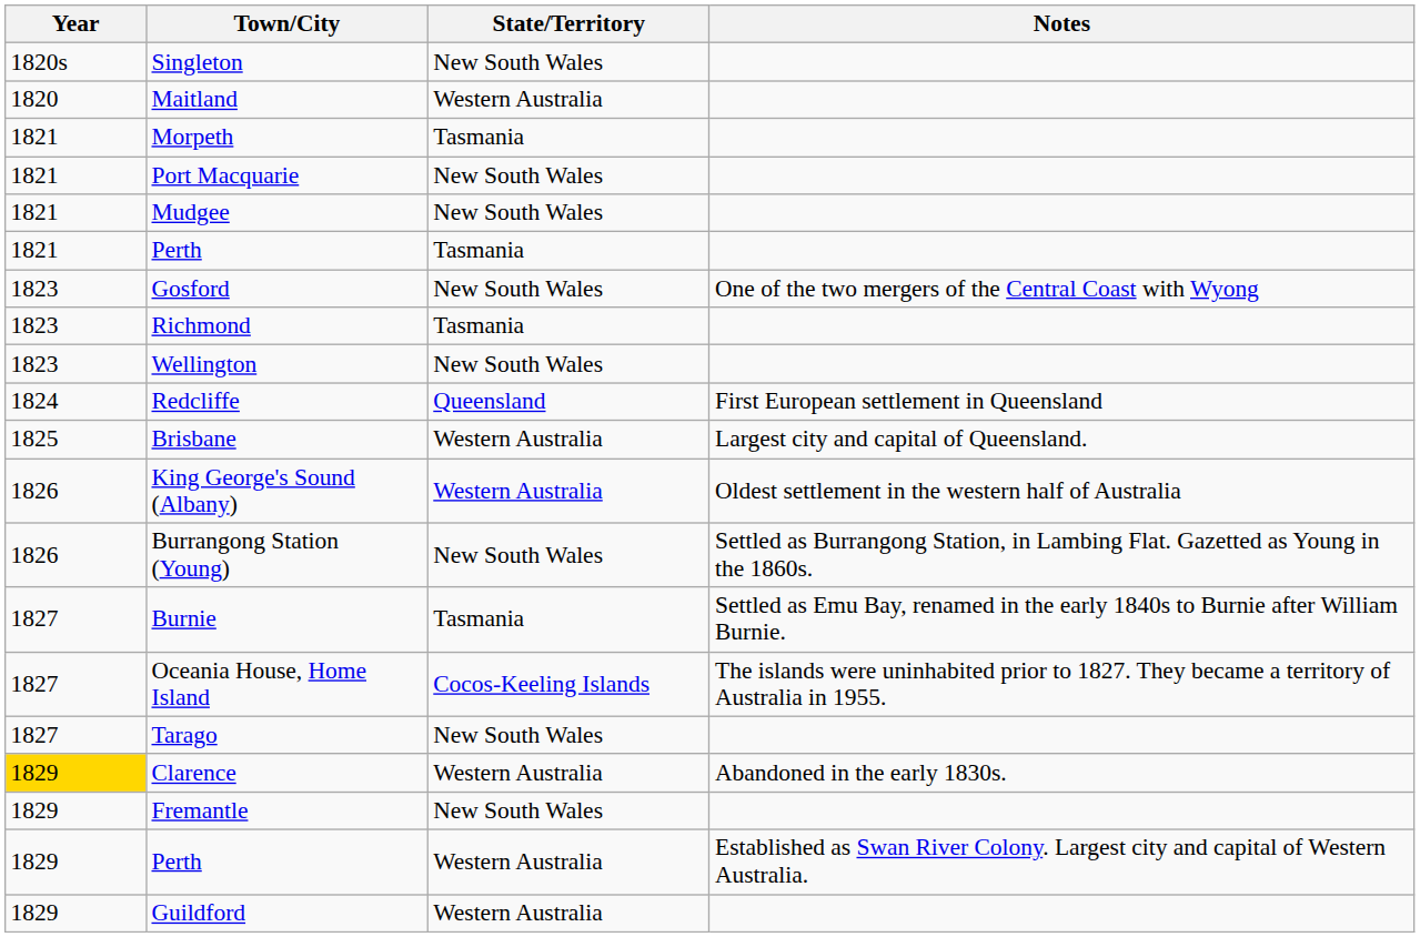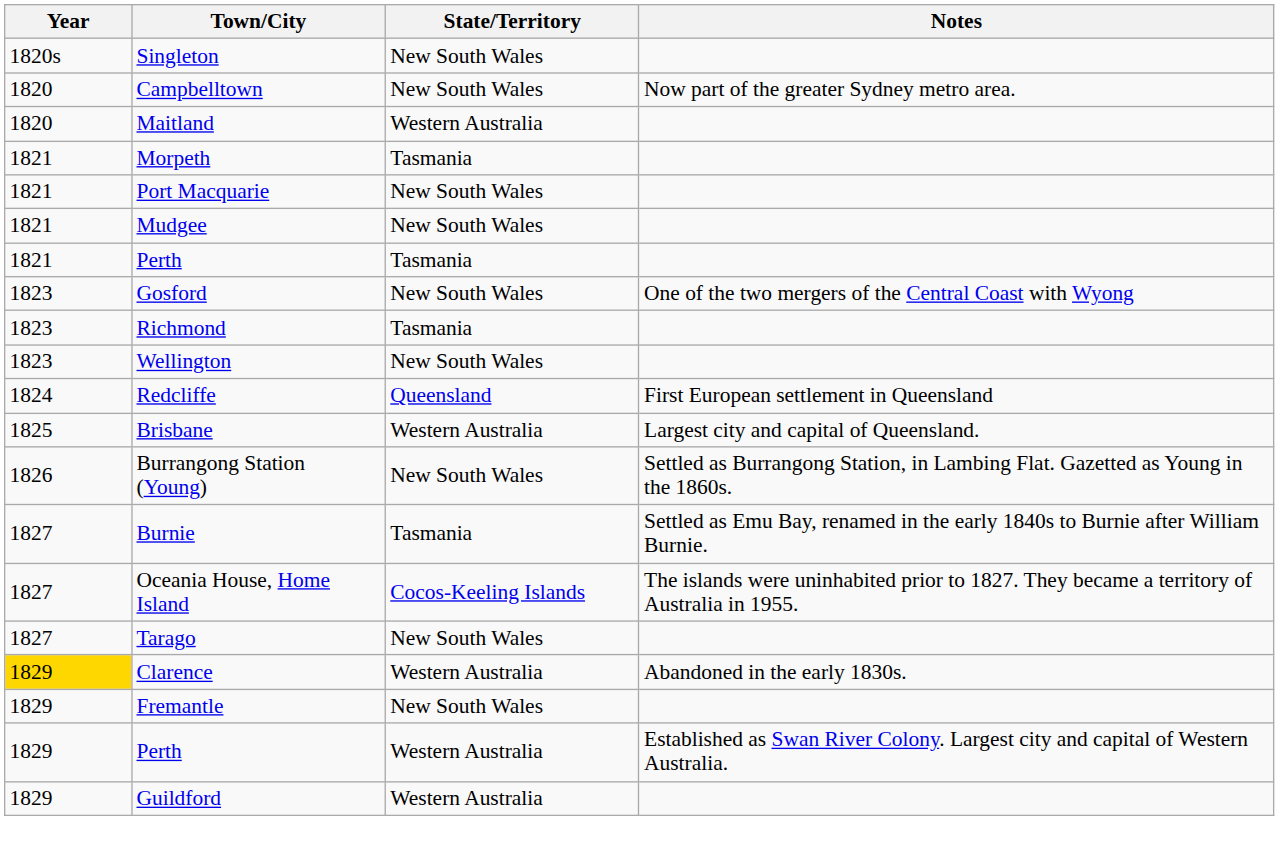+ row: 1820 | Campbelltown | New South Wales | Now part of the greater Sydney metro area.
- row: 1826 | King George's Sound (Albany) | Western Australia | Oldest settlement in the western half of Australia
